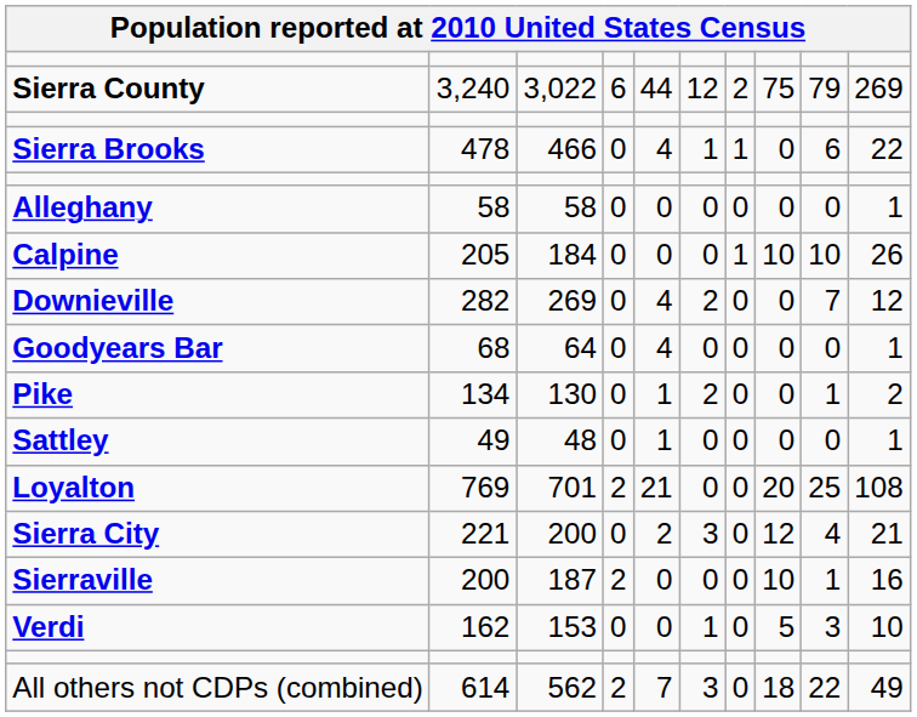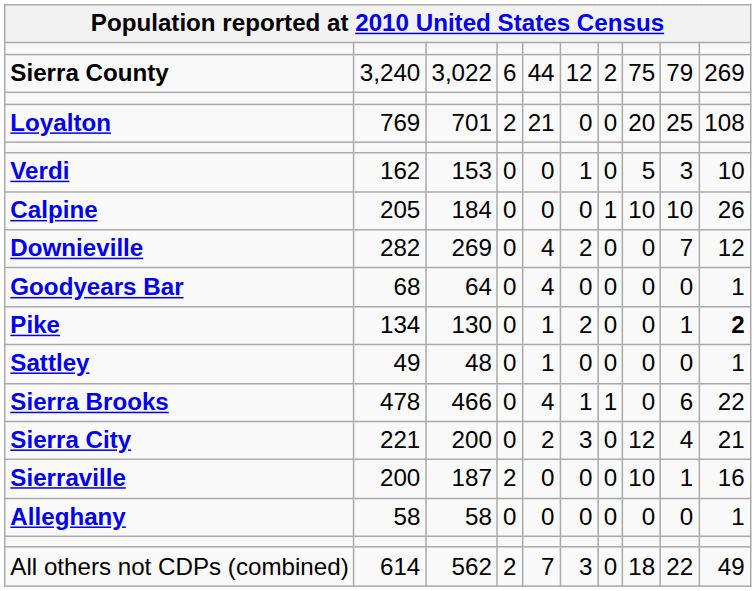rows swapped: Loyalton <-> Sierra Brooks
rows swapped: Alleghany <-> Verdi
Pike | column 10: normal -> bold
